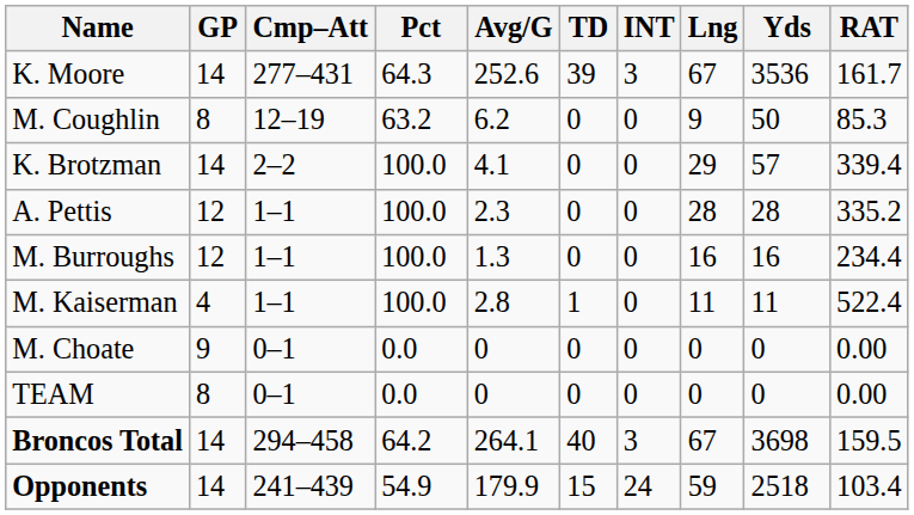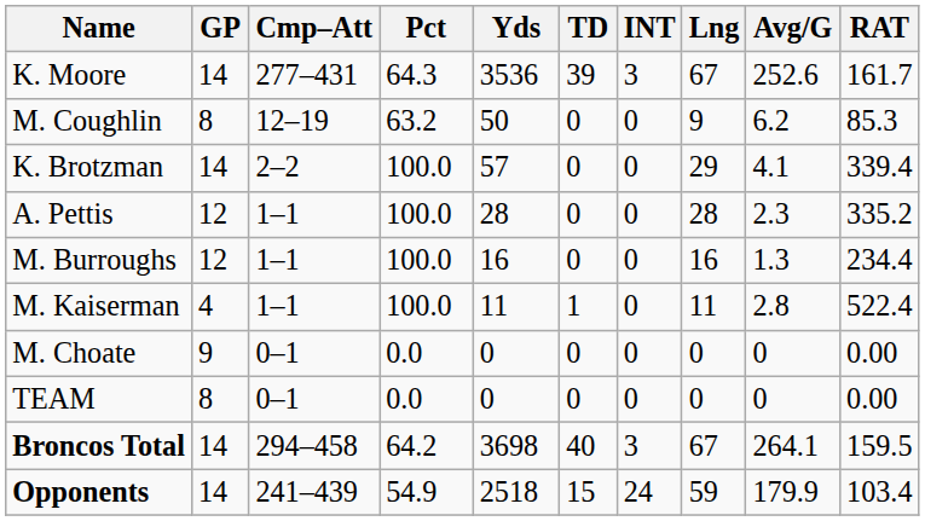columns swapped: Yds <-> Avg/G
